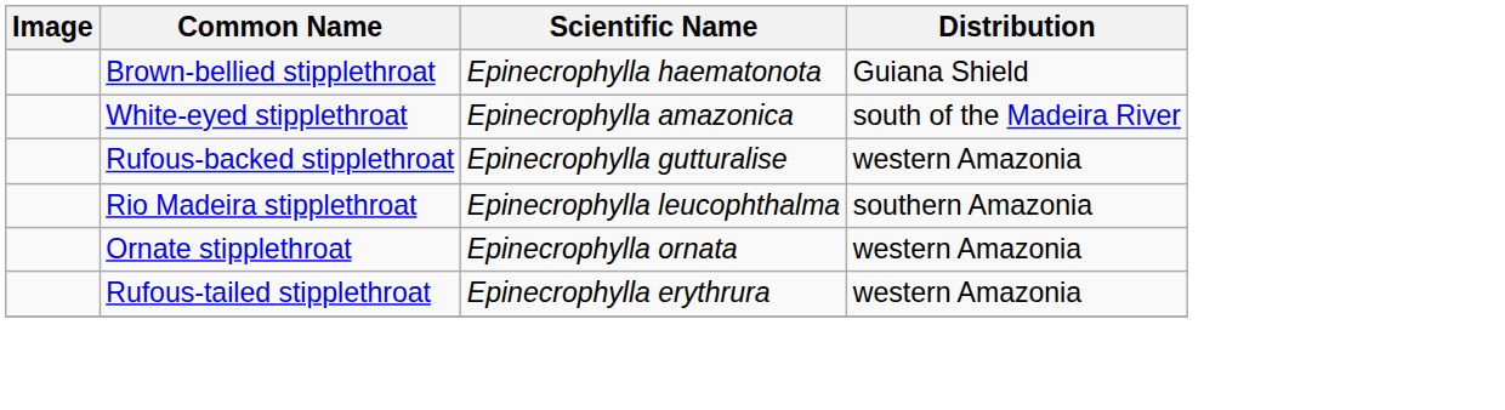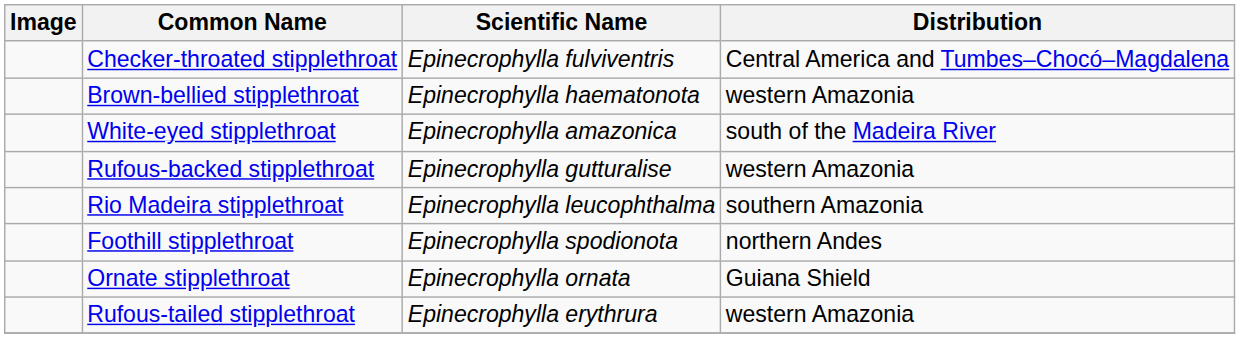+ row: Checker-throated stipplethroat | Epinecrophylla fulviventris | Central America and Tumbes–Chocó–Magdalena
Brown-bellied stipplethroat | Distribution: Guiana Shield -> western Amazonia
+ row: Foothill stipplethroat | Epinecrophylla spodionota | northern Andes
Ornate stipplethroat | Distribution: western Amazonia -> Guiana Shield
